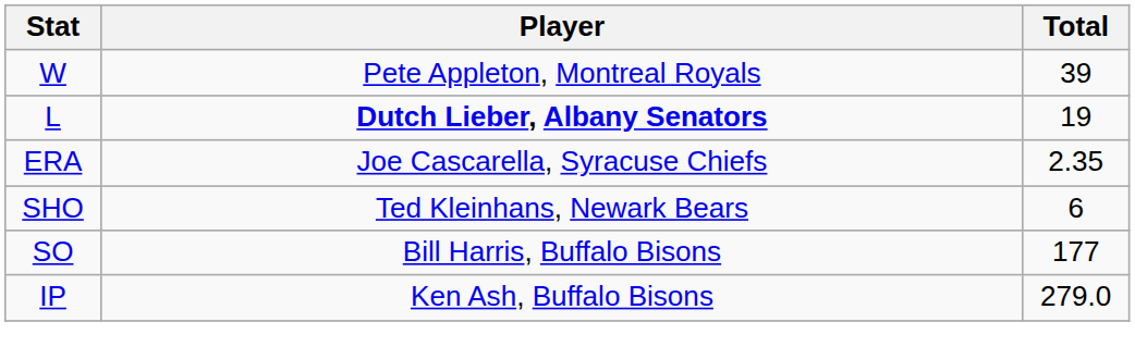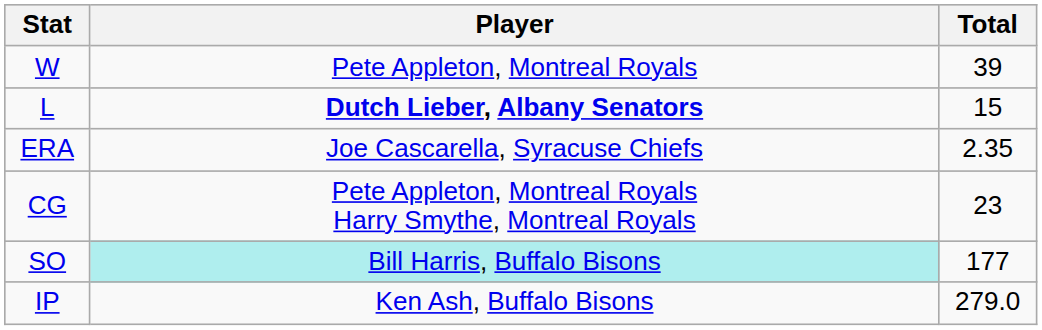L | Total: 19 -> 15
+ row: CG | Pete Appleton, Montreal Royals Harry Smythe, Montreal Royals | 23
- row: SHO | Ted Kleinhans, Newark Bears | 6
SO | Player: no background -> paleturquoise background
